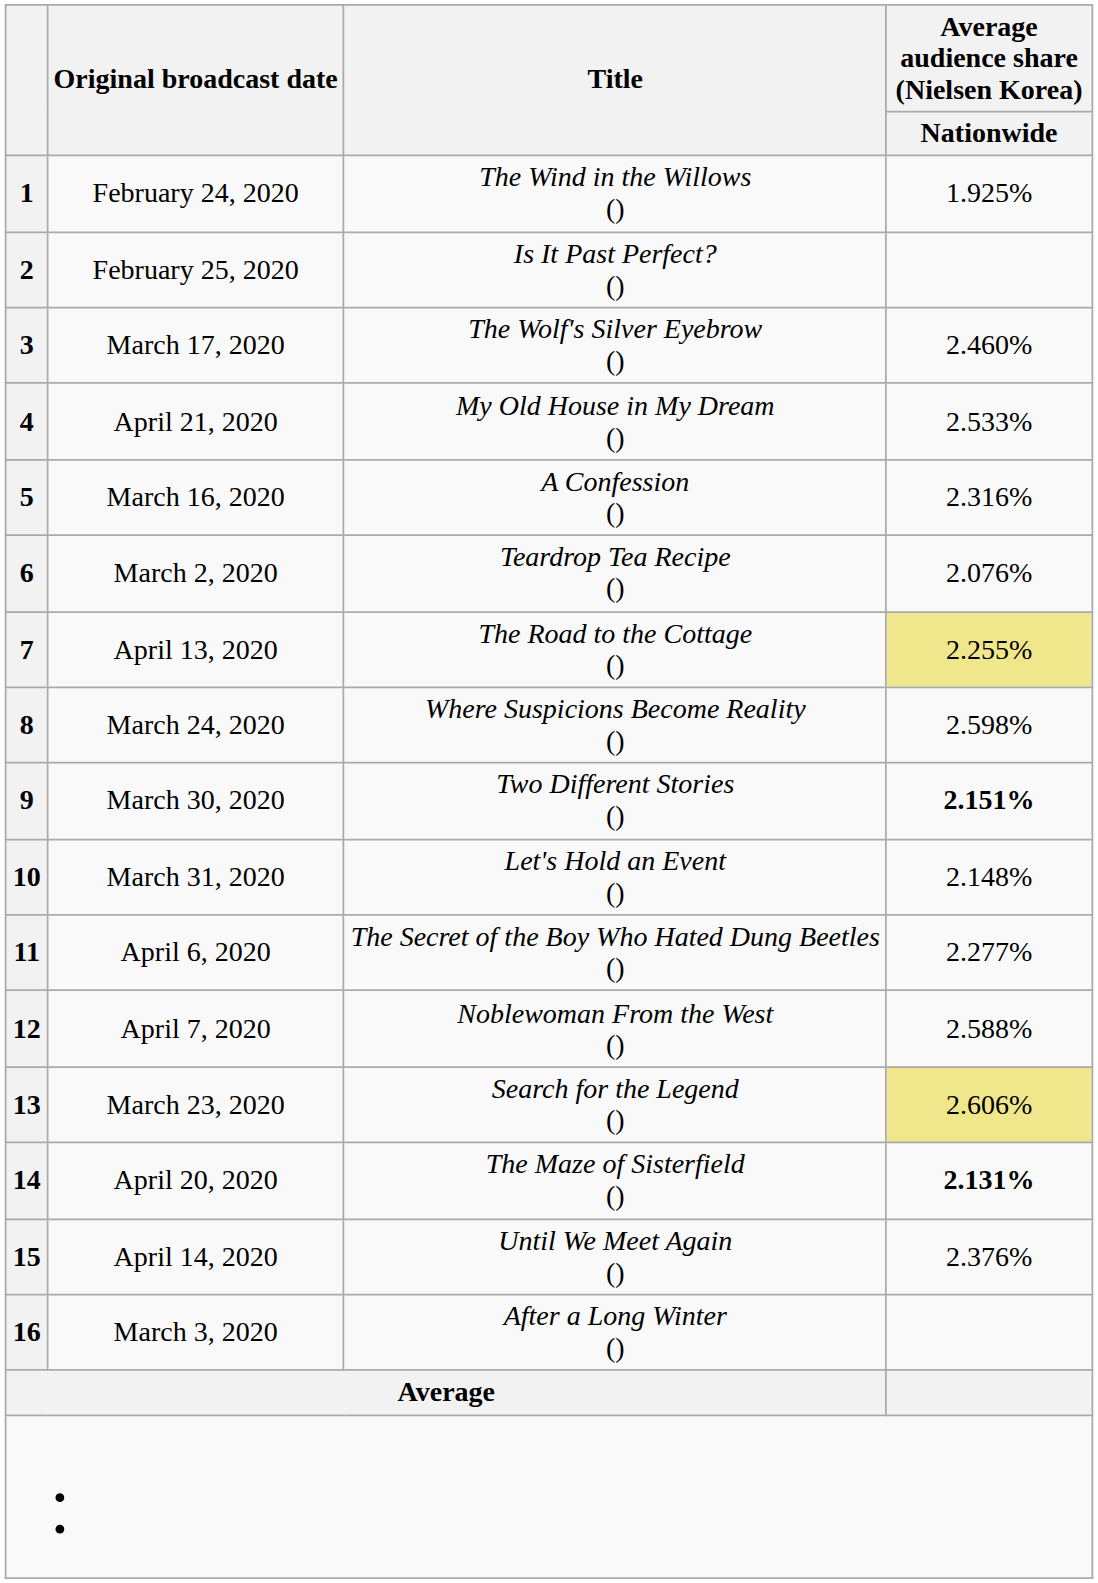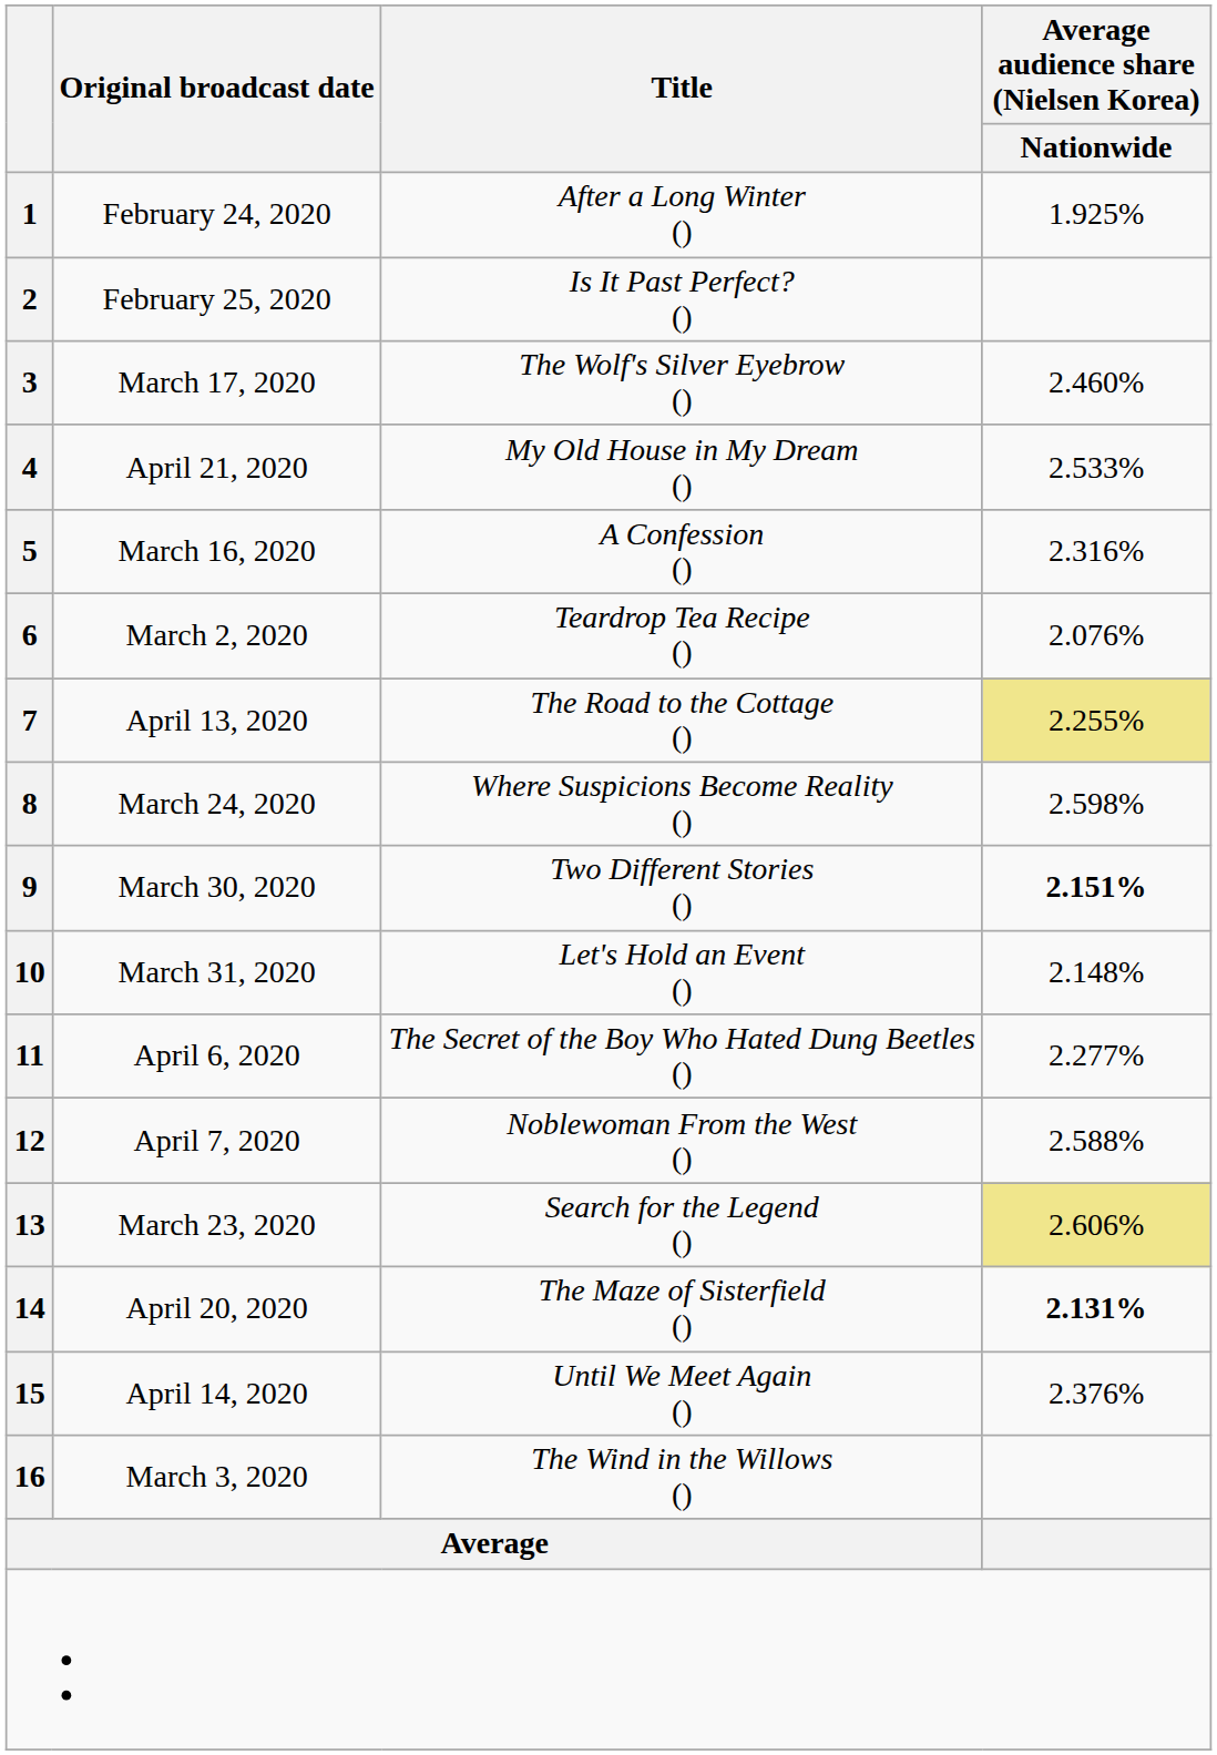1 | Title: The Wind in the Willows () -> After a Long Winter ()
16 | Title: After a Long Winter () -> The Wind in the Willows ()
